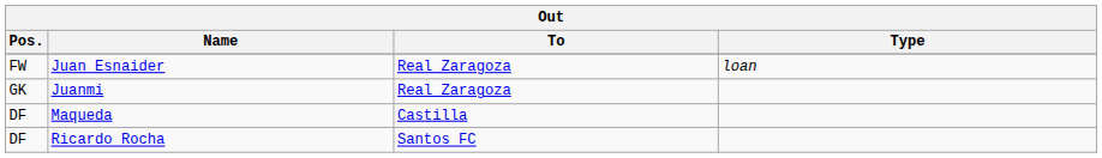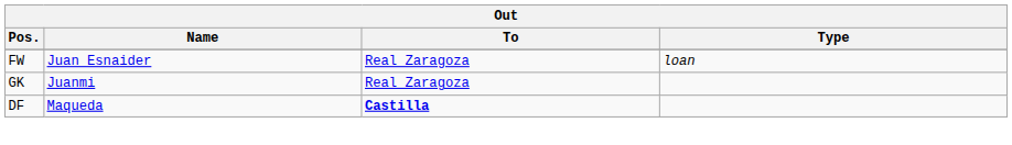Maqueda | To: normal -> bold
- row: DF | Ricardo Rocha | Santos FC
